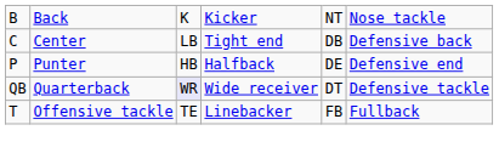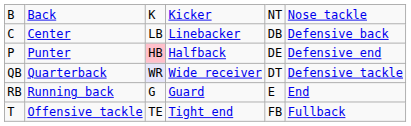Center | column 4: Tight end -> Linebacker
Punter | column 3: no background -> pink background
+ row: RB | Running back | G | Guard | E | End
Offensive tackle | column 4: Linebacker -> Tight end
